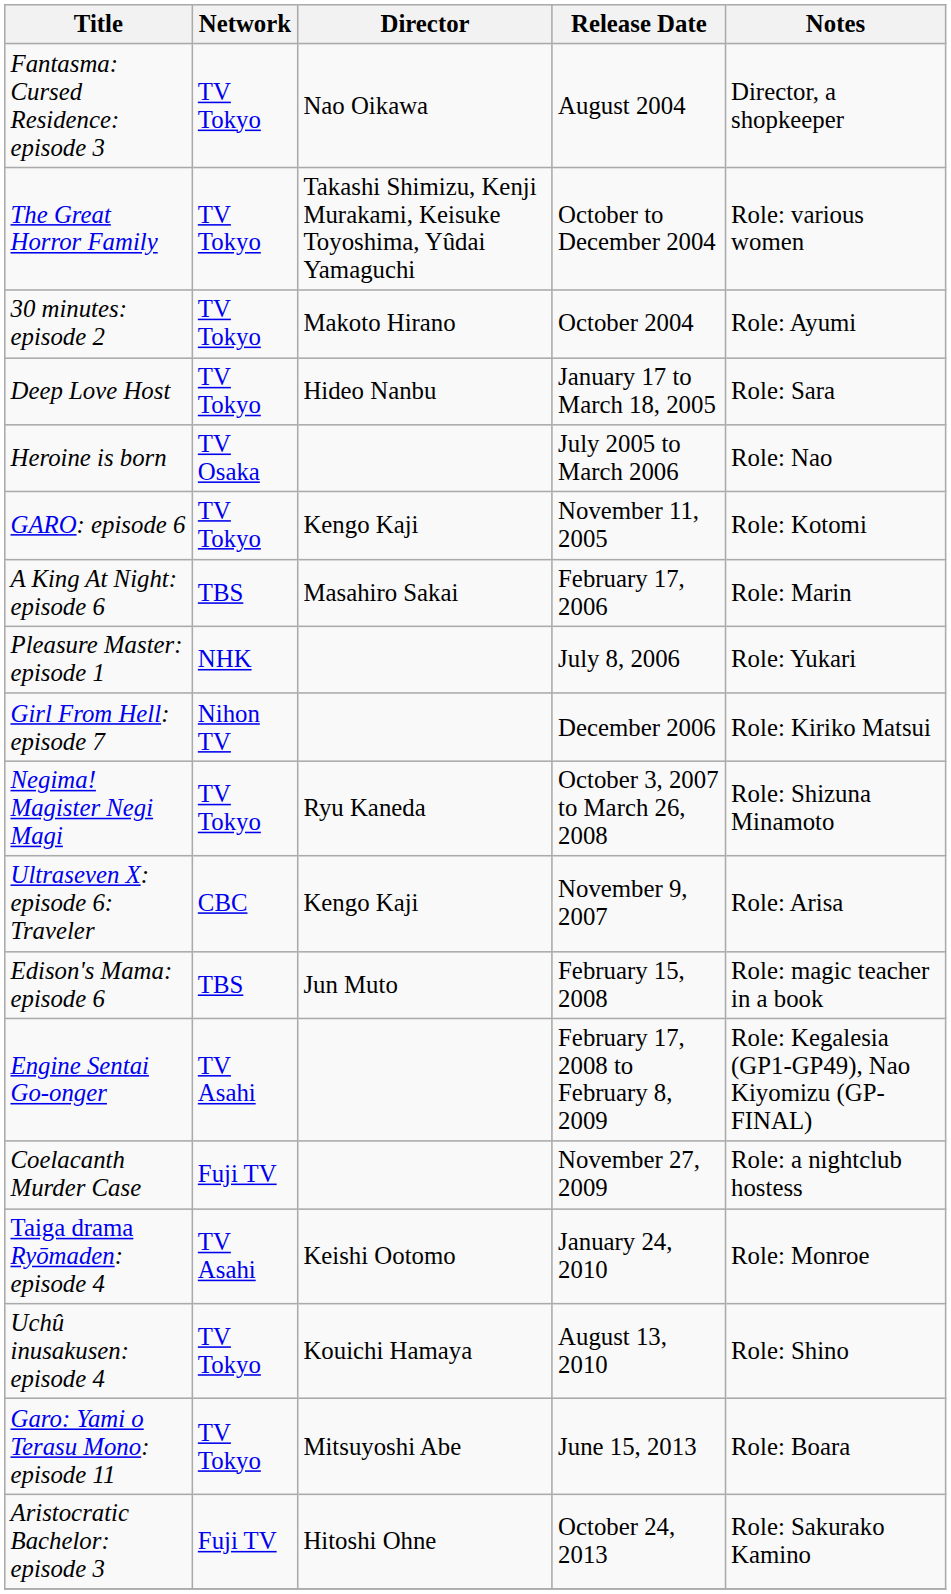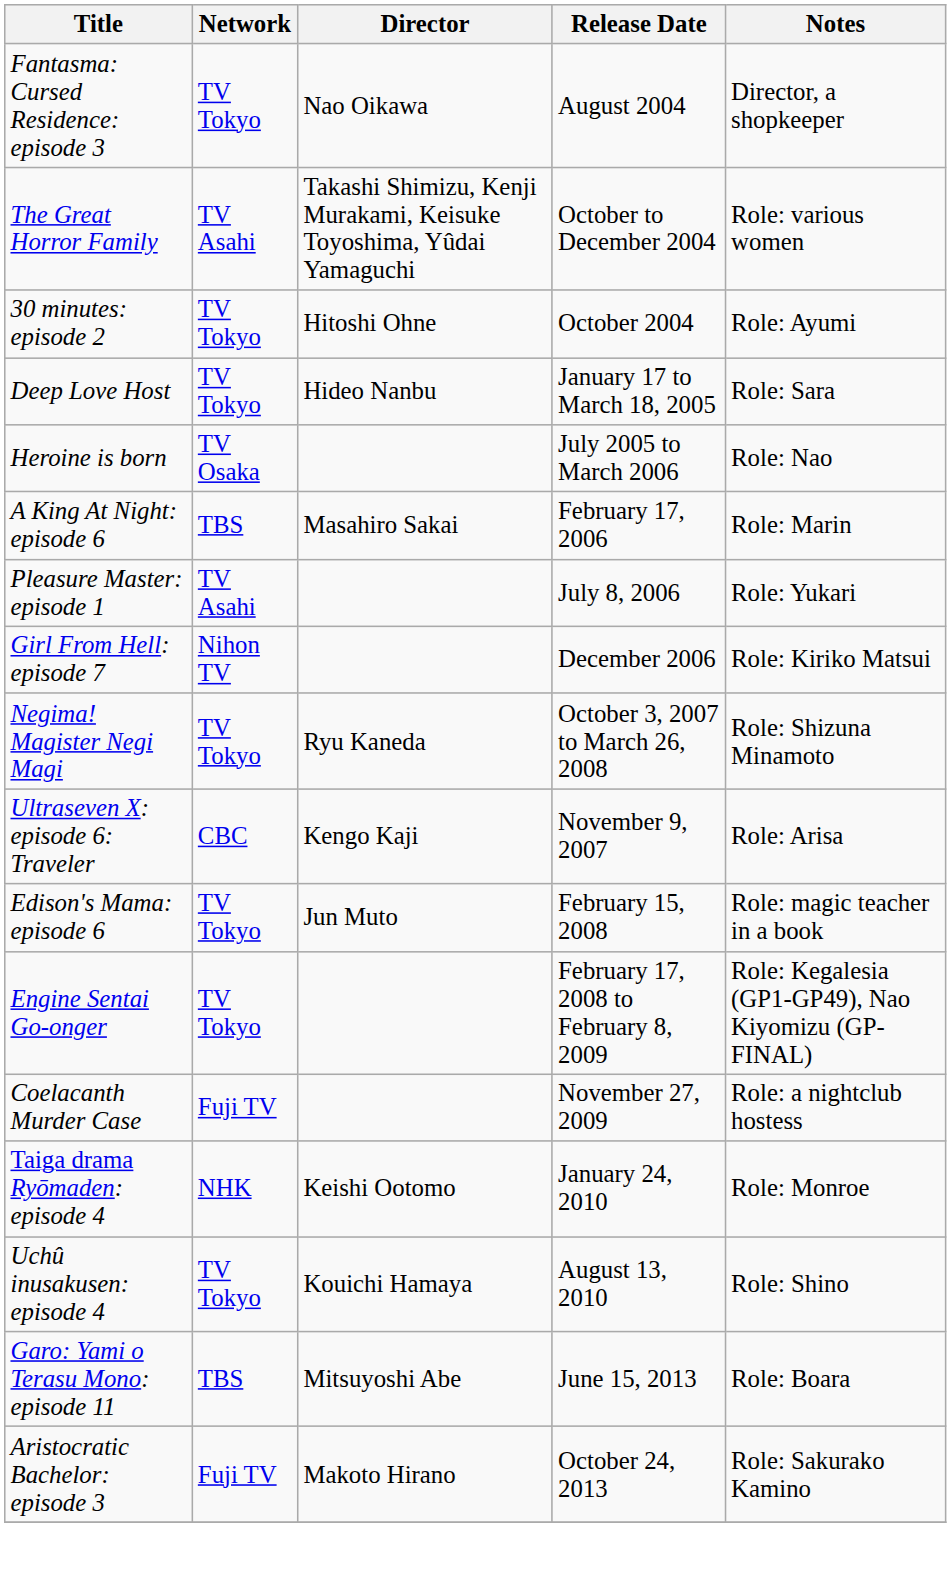The Great Horror Family | Network: TV Tokyo -> TV Asahi
30 minutes: episode 2 | Director: Makoto Hirano -> Hitoshi Ohne
- row: GARO: episode 6 | TV Tokyo | Kengo Kaji | November 11, 2005 | Role: Kotomi
Pleasure Master: episode 1 | Network: NHK -> TV Asahi
Edison's Mama: episode 6 | Network: TBS -> TV Tokyo
Engine Sentai Go-onger | Network: TV Asahi -> TV Tokyo
Taiga drama Ryōmaden: episode 4 | Network: TV Asahi -> NHK
Garo: Yami o Terasu Mono: episode 11 | Network: TV Tokyo -> TBS
Aristocratic Bachelor: episode 3 | Director: Hitoshi Ohne -> Makoto Hirano
